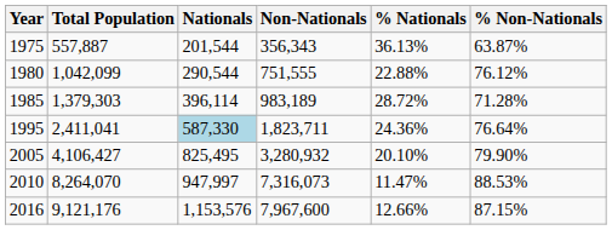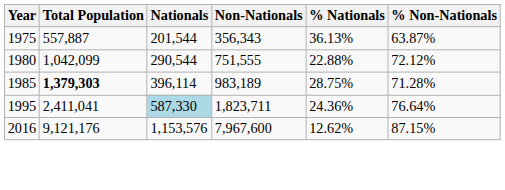1980 | % Non-Nationals: 76.12% -> 72.12%
1985 | Total Population: normal -> bold
1985 | % Nationals: 28.72% -> 28.75%
- row: 2005 | 4,106,427 | 825,495 | 3,280,932 | 20.10% | 79.90%
- row: 2010 | 8,264,070 | 947,997 | 7,316,073 | 11.47% | 88.53%
2016 | % Nationals: 12.66% -> 12.62%
